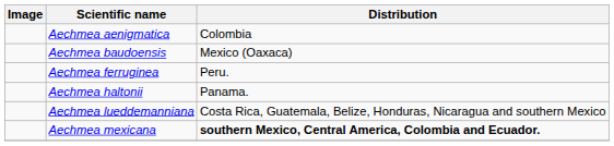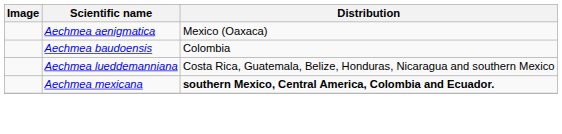Aechmea aenigmatica | Distribution: Colombia -> Mexico (Oaxaca)
Aechmea baudoensis | Distribution: Mexico (Oaxaca) -> Colombia
- row: Aechmea ferruginea | Peru.
- row: Aechmea haltonii | Panama.
